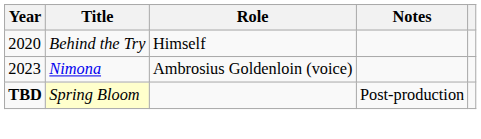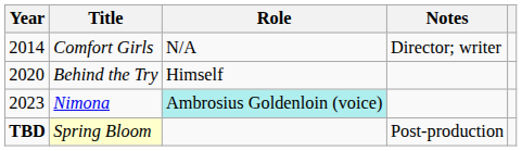+ row: 2014 | Comfort Girls | N/A | Director; writer
Nimona | Role: no background -> paleturquoise background
